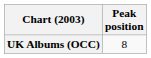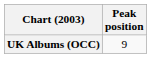UK Albums (OCC) | Peak position: 8 -> 9
